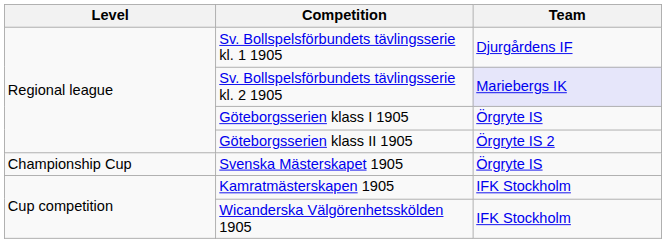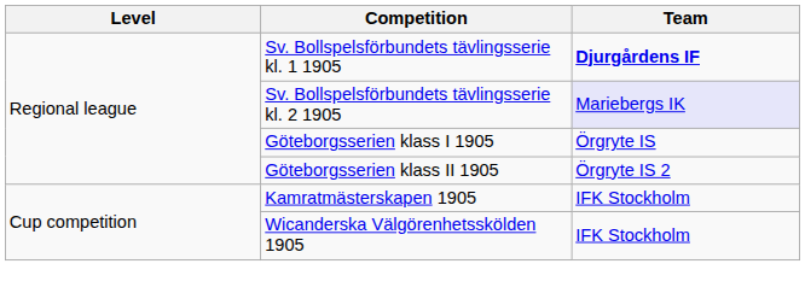Sv. Bollspelsförbundets tävlingsserie kl. 1 1905 | Team: normal -> bold
- row: Championship Cup | Svenska Mästerskapet 1905 | Örgryte IS
